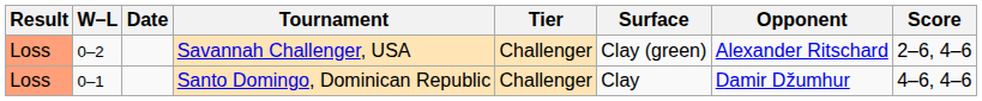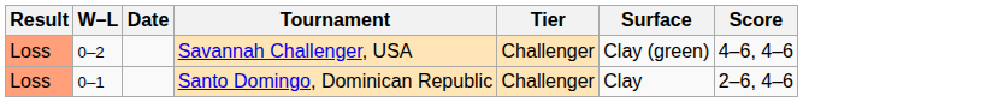- column: Opponent | Alexander Ritschard | Damir Džumhur
Savannah Challenger, USA | Score: 2–6, 4–6 -> 4–6, 4–6
Santo Domingo, Dominican Republic | Score: 4–6, 4–6 -> 2–6, 4–6
